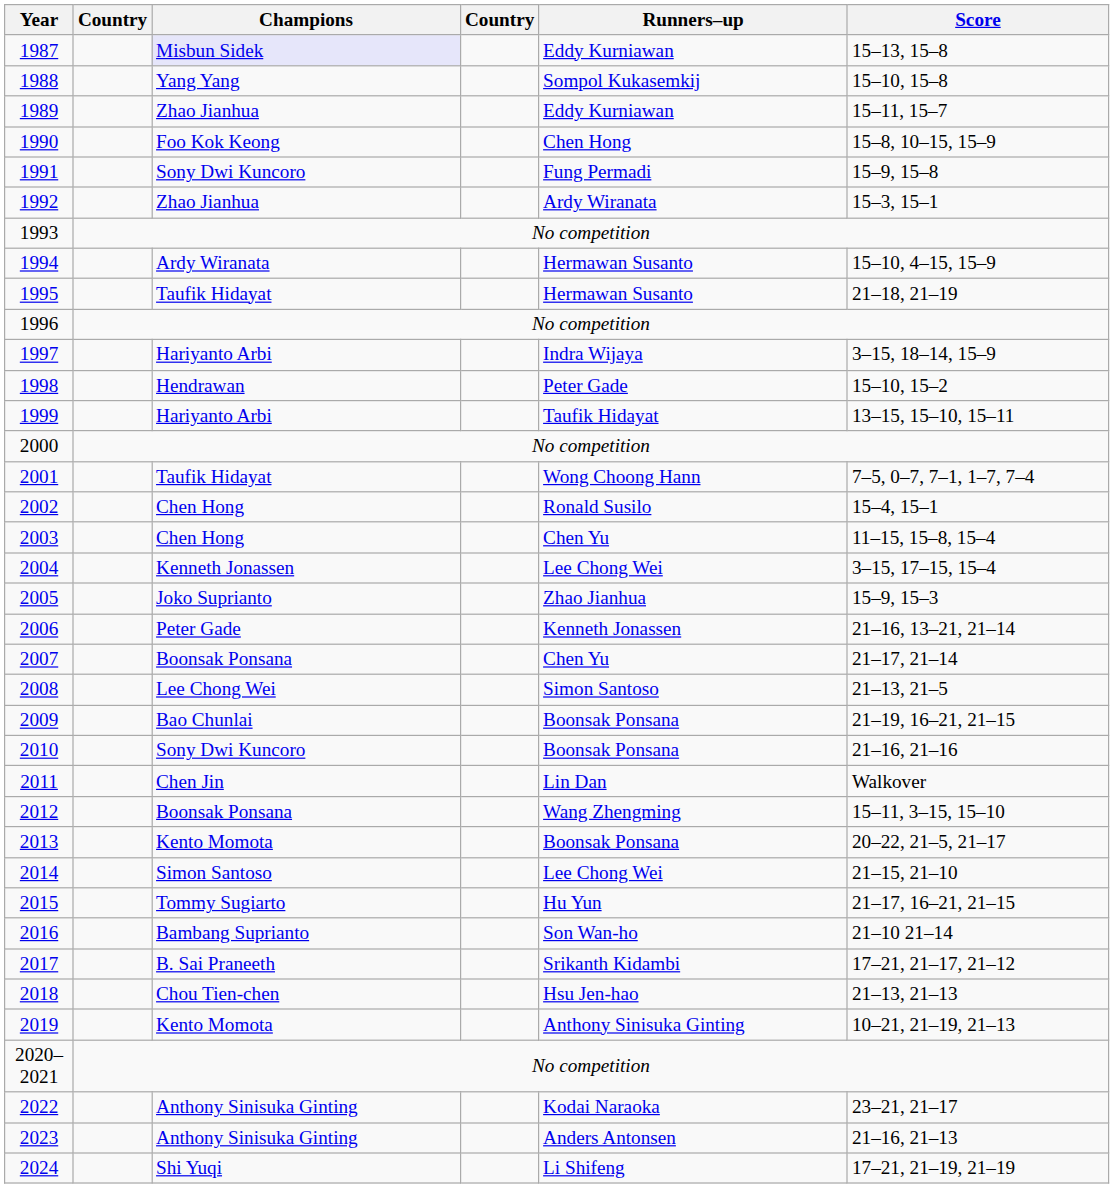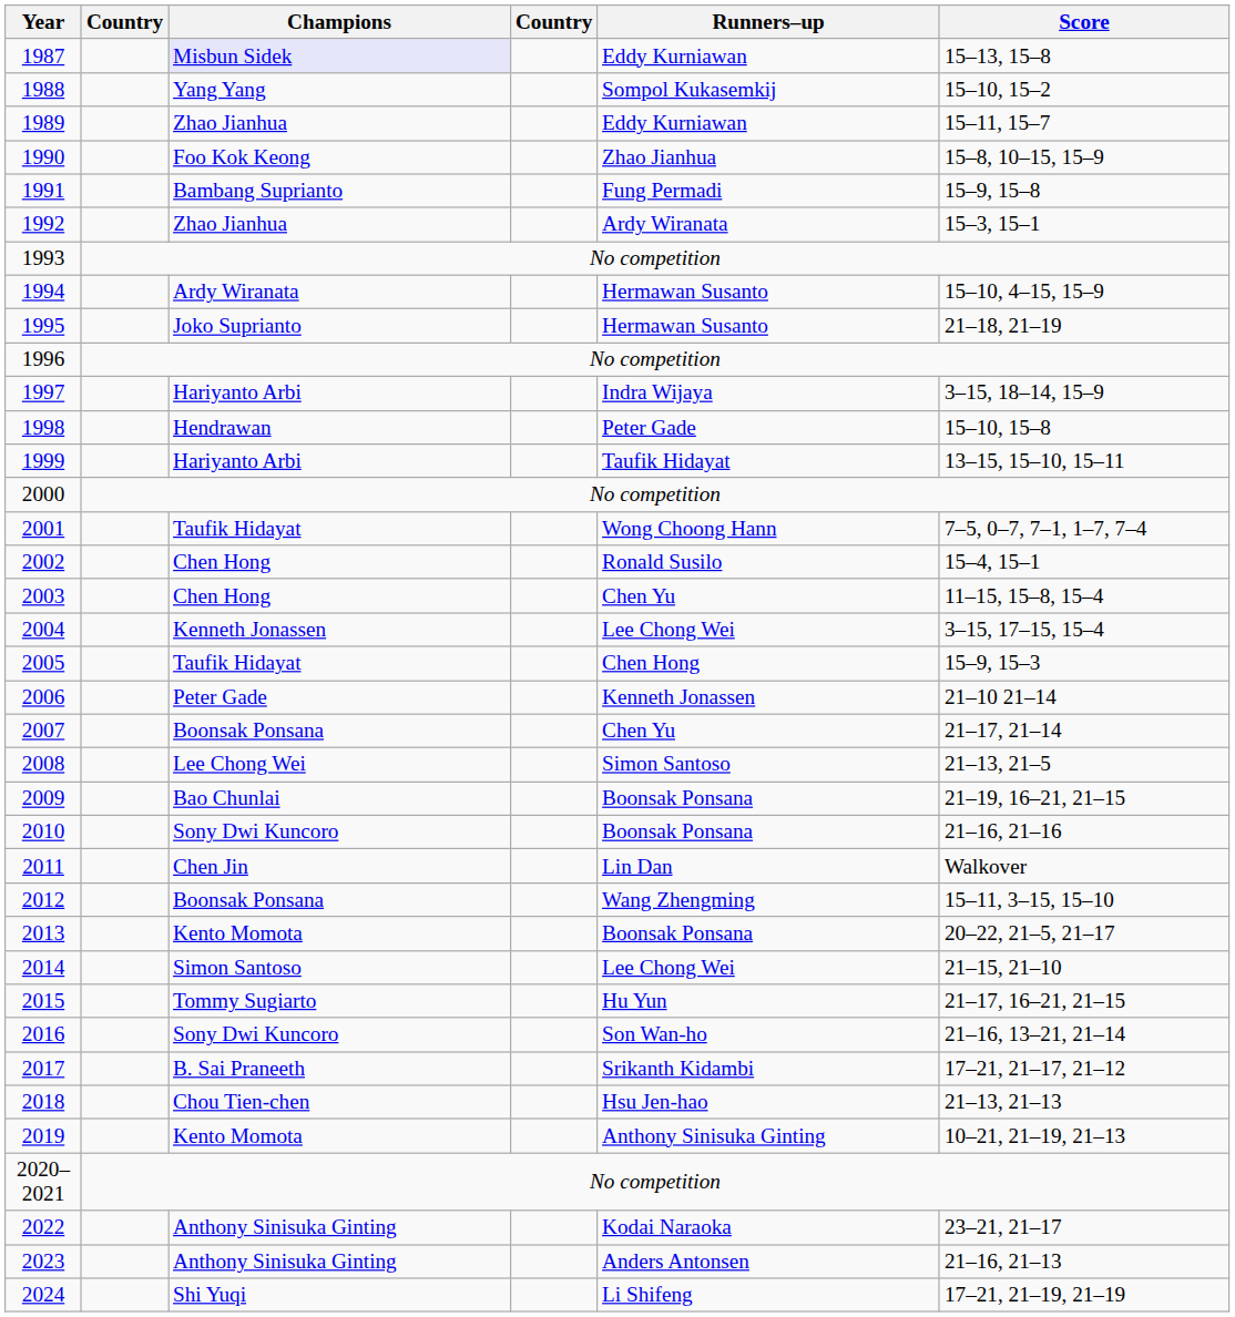1988 | Score: 15–10, 15–8 -> 15–10, 15–2
1990 | Runners–up: Chen Hong -> Zhao Jianhua
1991 | Champions: Sony Dwi Kuncoro -> Bambang Suprianto
1995 | Champions: Taufik Hidayat -> Joko Suprianto
1998 | Score: 15–10, 15–2 -> 15–10, 15–8
2005 | Champions: Joko Suprianto -> Taufik Hidayat
2005 | Runners–up: Zhao Jianhua -> Chen Hong
2006 | Score: 21–16, 13–21, 21–14 -> 21–10 21–14
2016 | Champions: Bambang Suprianto -> Sony Dwi Kuncoro
2016 | Score: 21–10 21–14 -> 21–16, 13–21, 21–14
